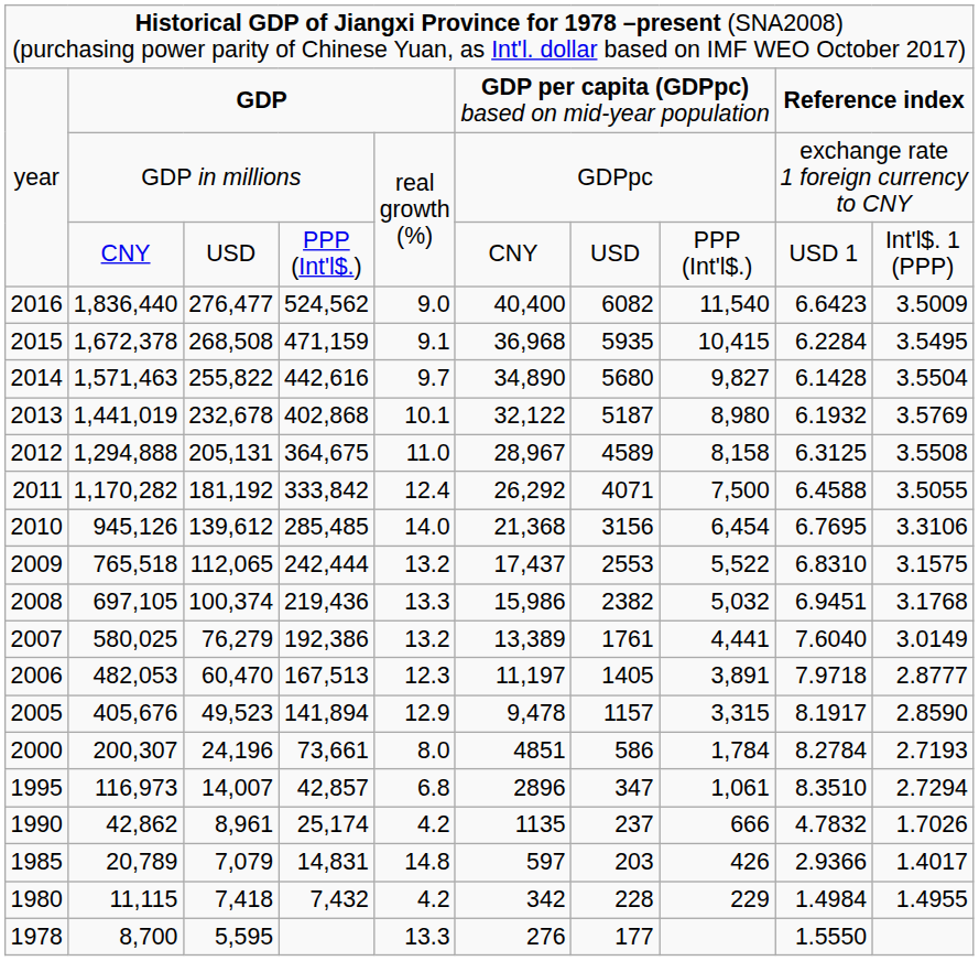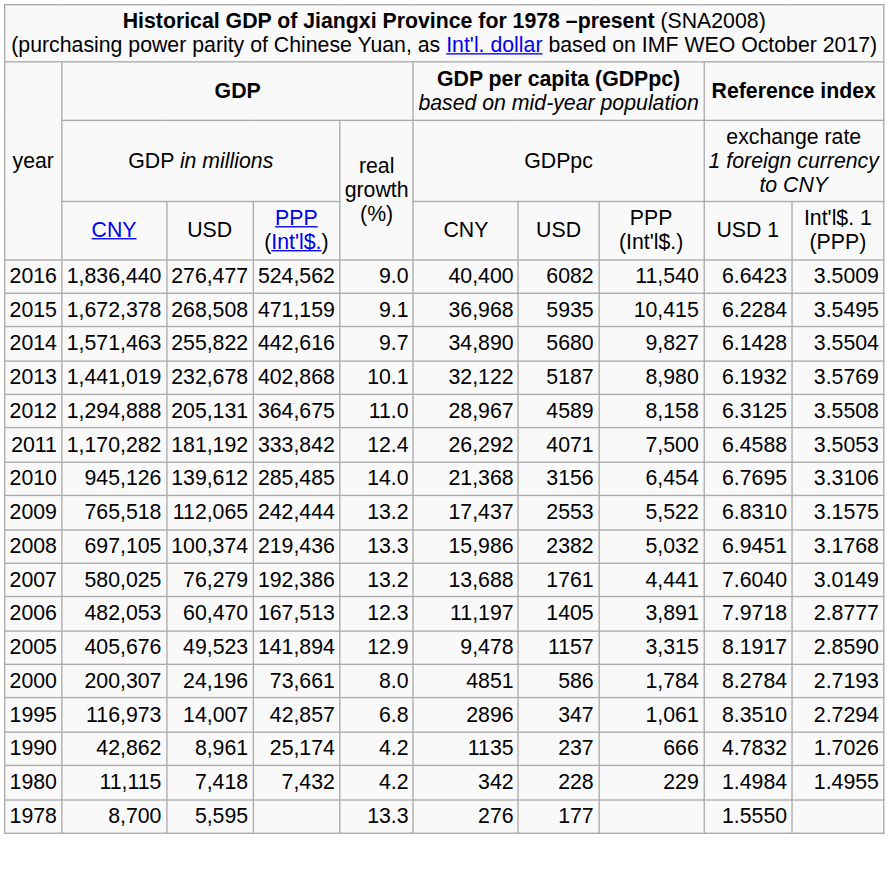1,170,282 | column 10: 3.5055 -> 3.5053
580,025 | column 6: 13,389 -> 13,688
- row: 1985 | 20,789 | 7,079 | 14,831 | 14.8 | 597 | 203 | 426 | 2.9366 | 1.4017
